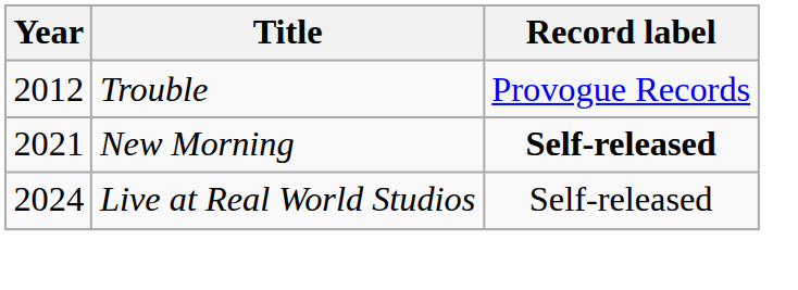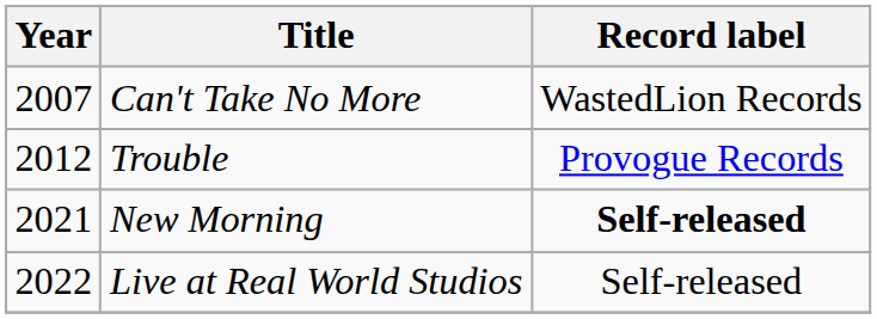+ row: 2007 | Can't Take No More | WastedLion Records
Live at Real World Studios | Year: 2024 -> 2022
